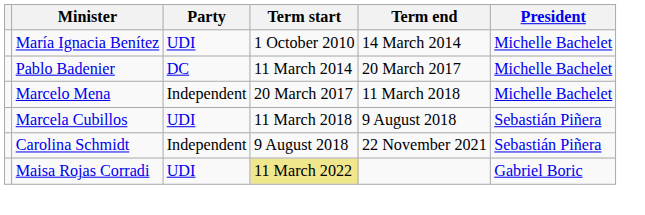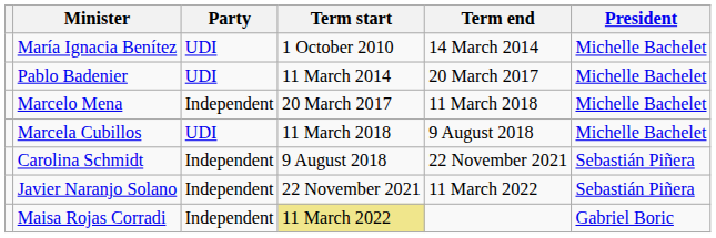Pablo Badenier | Party: DC -> UDI
Marcela Cubillos | President: Sebastián Piñera -> Michelle Bachelet
+ row: Javier Naranjo Solano | Independent | 22 November 2021 | 11 March 2022 | Sebastián Piñera
Maisa Rojas Corradi | Party: UDI -> Independent
